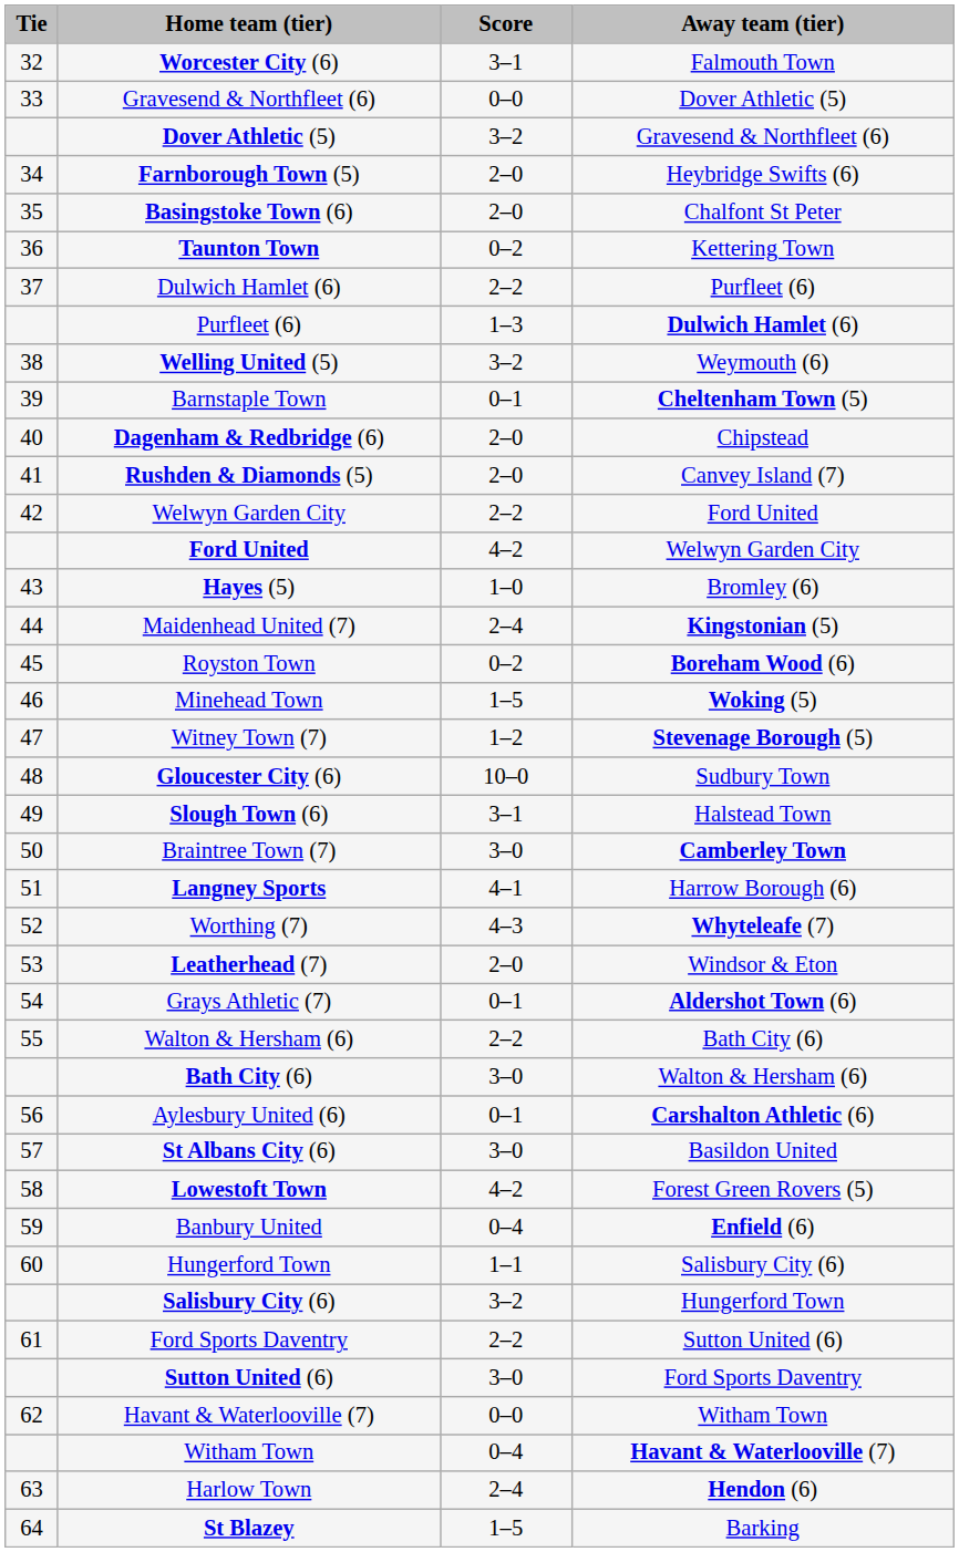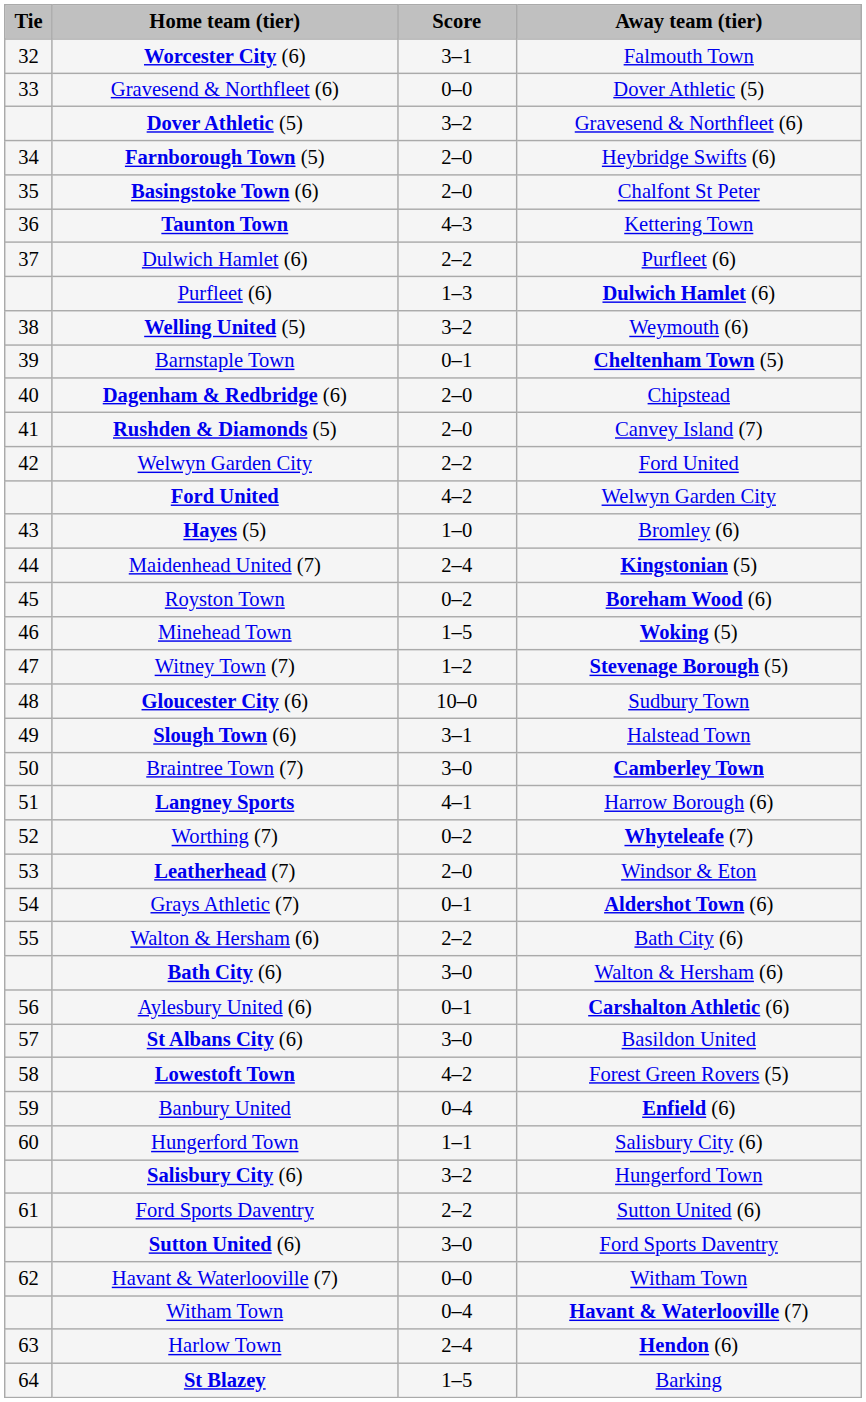Taunton Town | Score: 0–2 -> 4–3
Worthing (7) | Score: 4–3 -> 0–2
